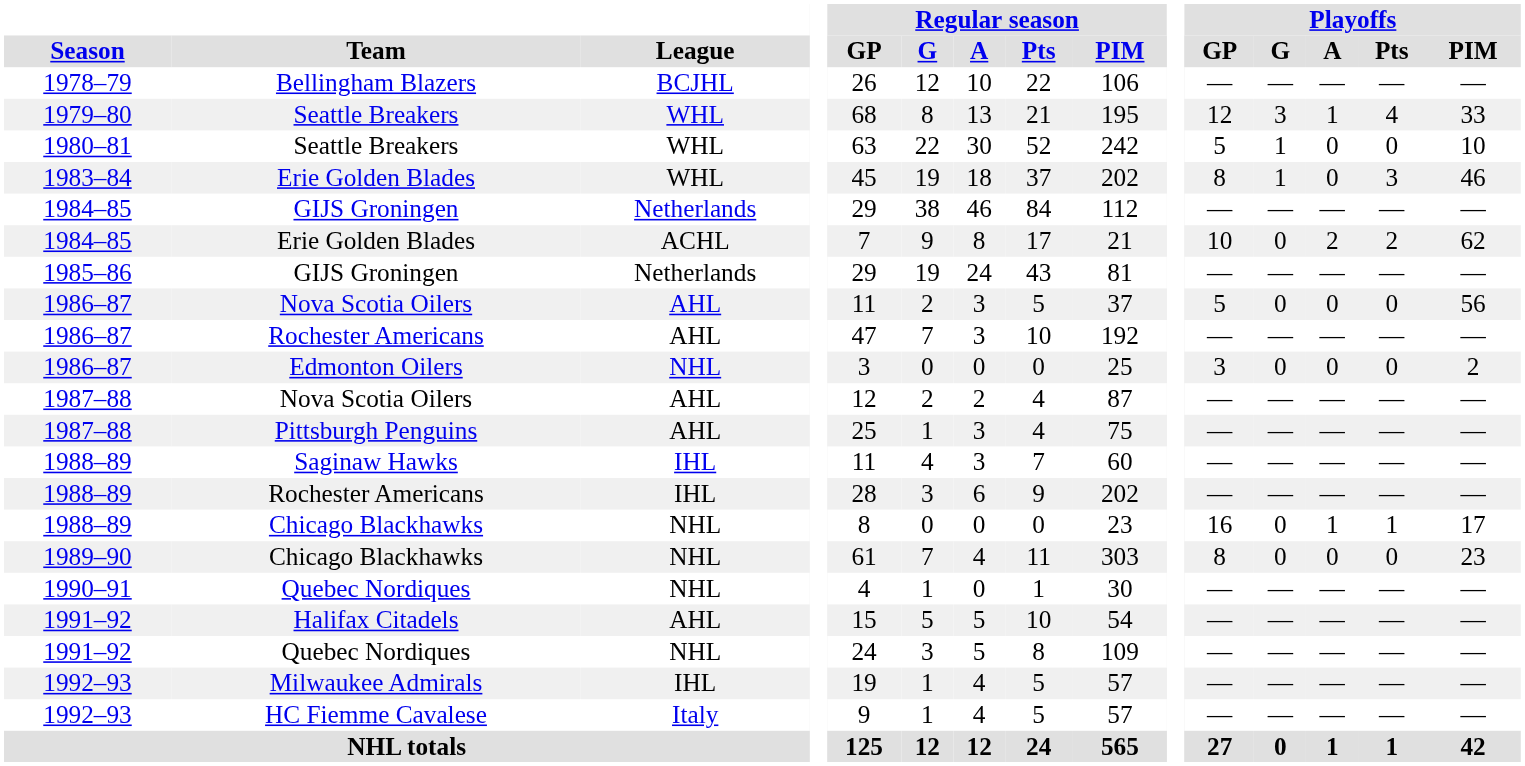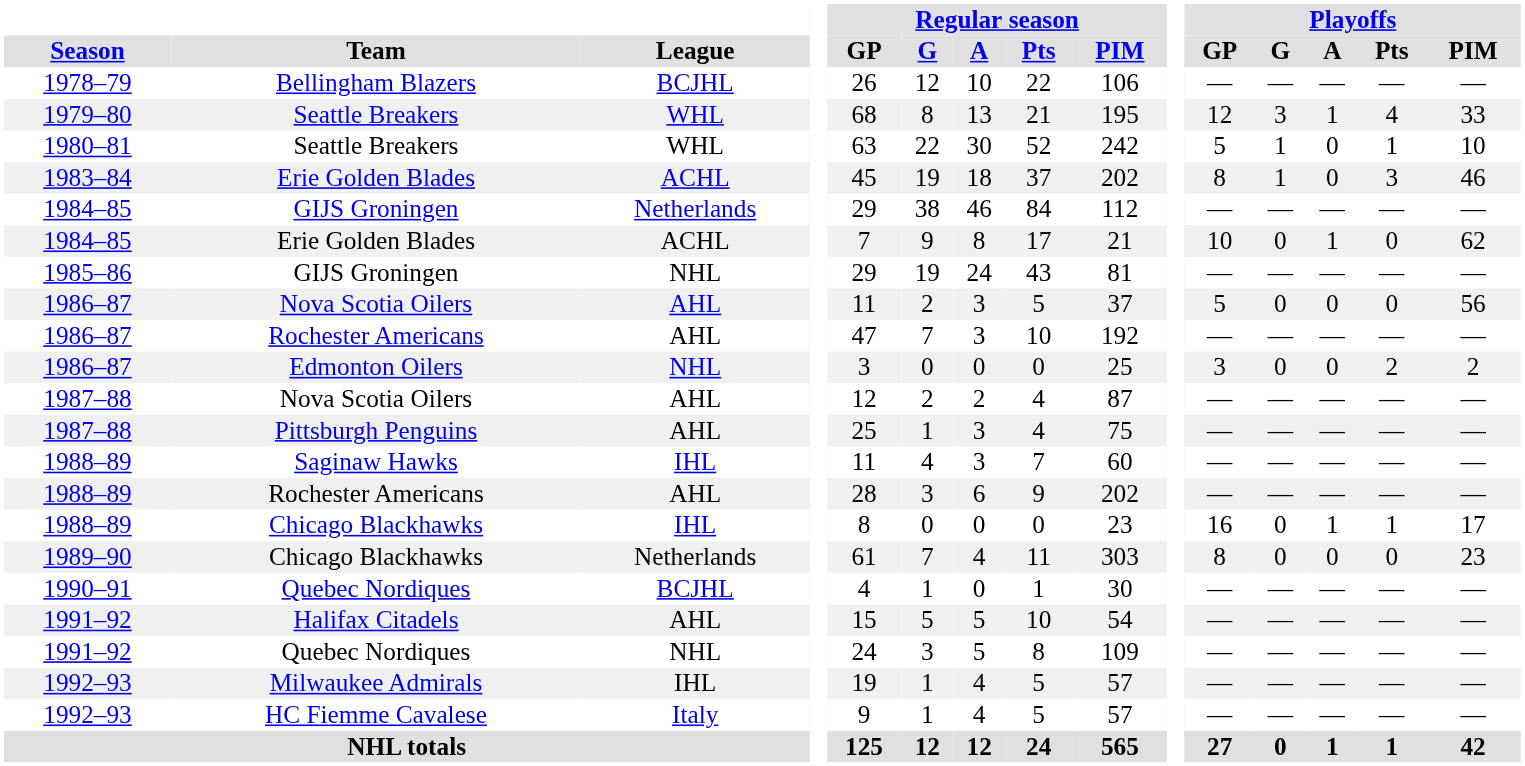1980–81 / Seattle Breakers | Playoffs / Pts: 0 -> 1
1983–84 / Erie Golden Blades | League: WHL -> ACHL
1984–85 / Erie Golden Blades | Playoffs / A: 2 -> 1
1984–85 / Erie Golden Blades | Playoffs / Pts: 2 -> 0
1985–86 / GIJS Groningen | League: Netherlands -> NHL
Edmonton Oilers | Playoffs / Pts: 0 -> 2
1988–89 / Rochester Americans | League: IHL -> AHL
1988–89 / Chicago Blackhawks | League: NHL -> IHL
1989–90 / Chicago Blackhawks | League: NHL -> Netherlands
1990–91 / Quebec Nordiques | League: NHL -> BCJHL
